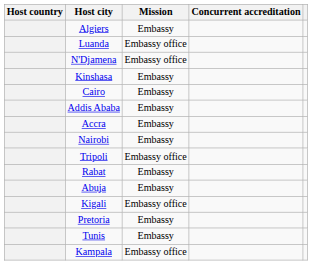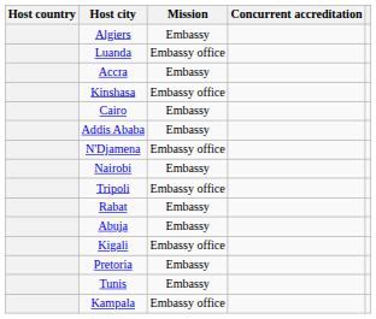rows swapped: N'Djamena <-> Accra
Kinshasa | Mission: Embassy -> Embassy office
